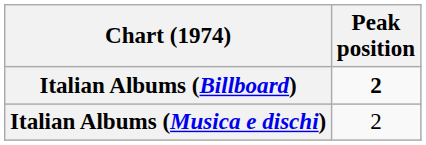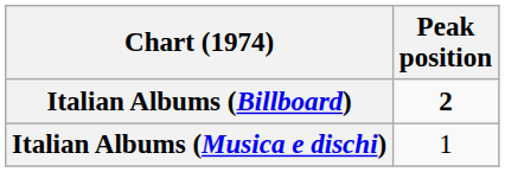Italian Albums (Musica e dischi) | Peak position: 2 -> 1
